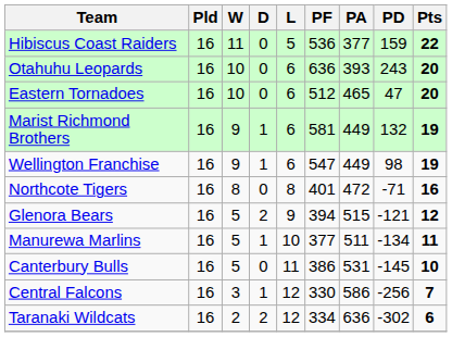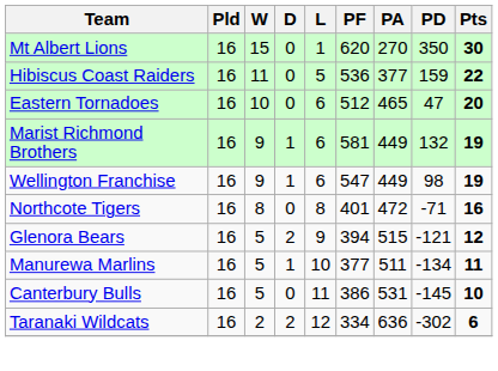+ row: Mt Albert Lions | 16 | 15 | 0 | 1 | 620 | 270 | 350 | 30
- row: Otahuhu Leopards | 16 | 10 | 0 | 6 | 636 | 393 | 243 | 20
- row: Central Falcons | 16 | 3 | 1 | 12 | 330 | 586 | -256 | 7
